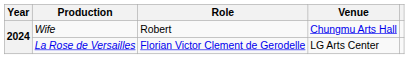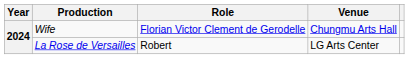Wife | Role: Robert -> Florian Victor Clement de Gerodelle
La Rose de Versailles | Role: Florian Victor Clement de Gerodelle -> Robert
